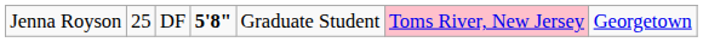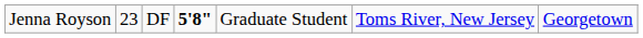Jenna Royson | column 2: 25 -> 23
Jenna Royson | column 6: pink background -> no background
